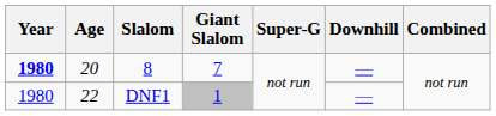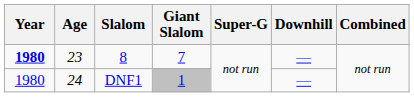8 | Age: 20 -> 23
DNF1 | Age: 22 -> 24
